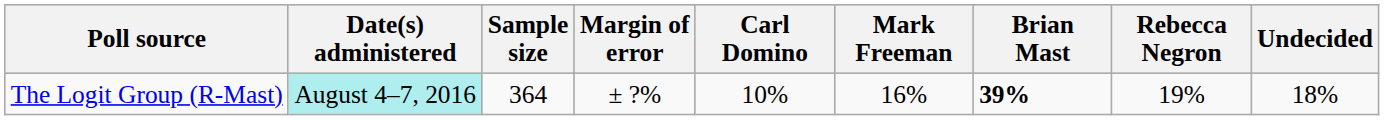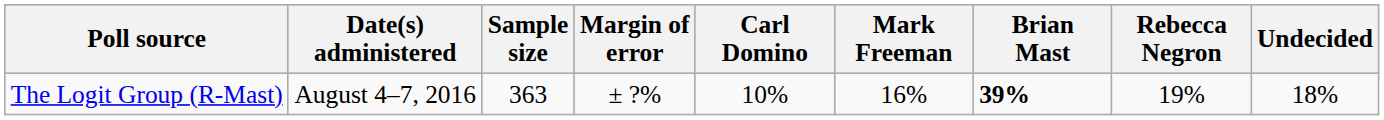The Logit Group (R-Mast) | Date(s) administered: paleturquoise background -> no background
The Logit Group (R-Mast) | Sample size: 364 -> 363
